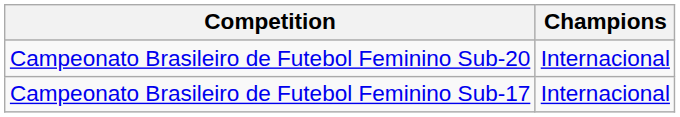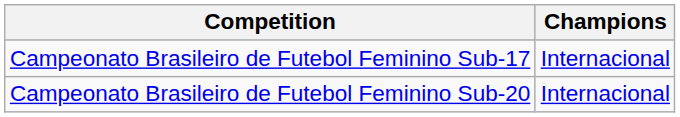rows swapped: Campeonato Brasileiro de Futebol Feminino Sub-20 <-> Campeonato Brasileiro de Futebol Feminino Sub-17
